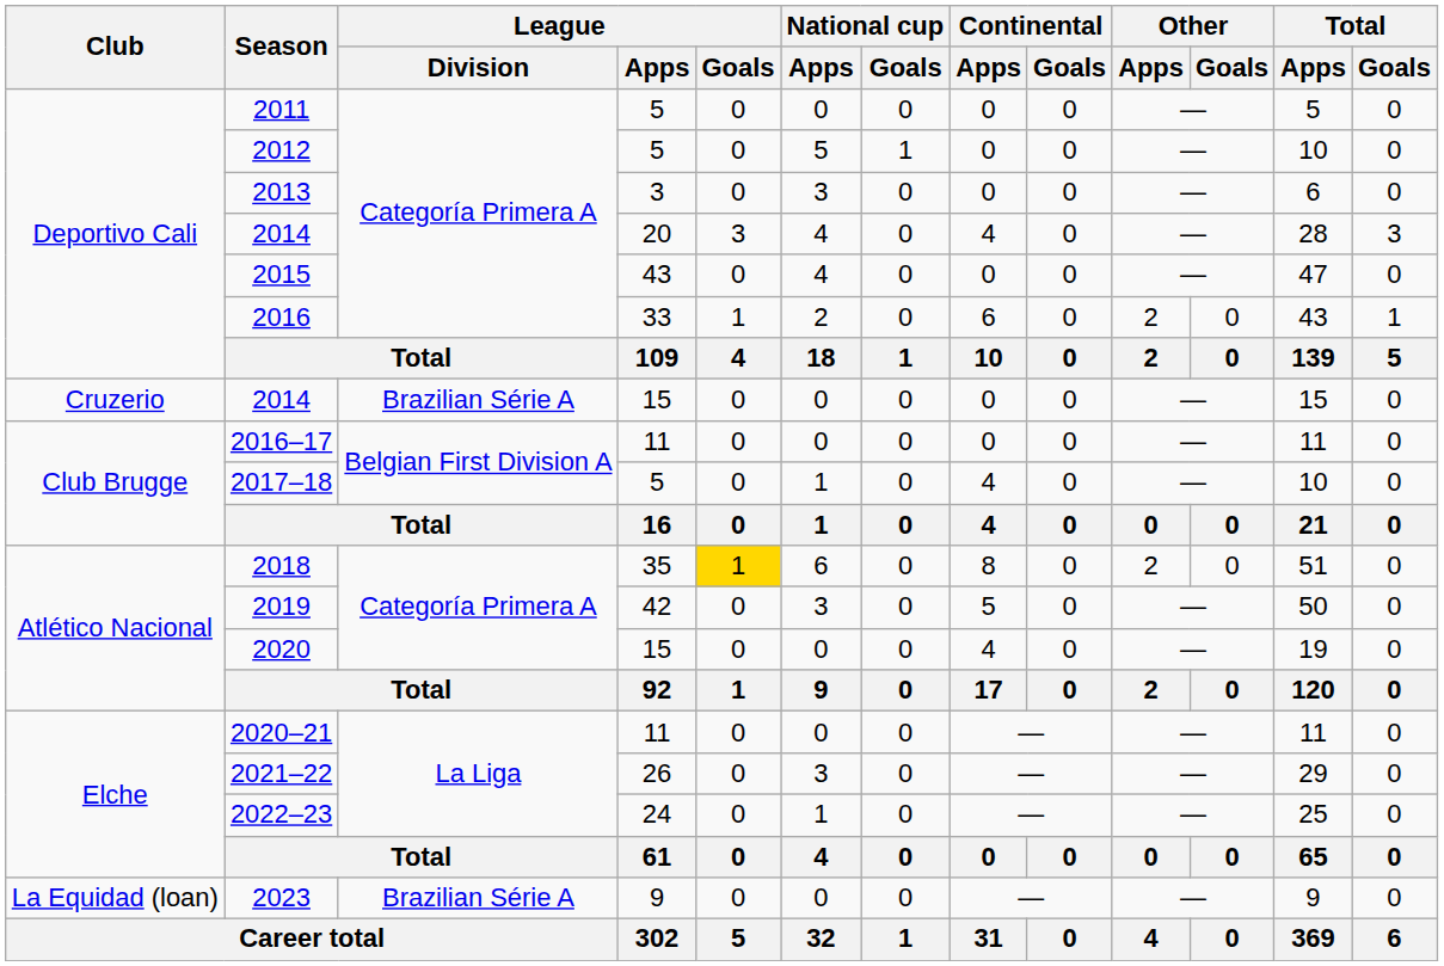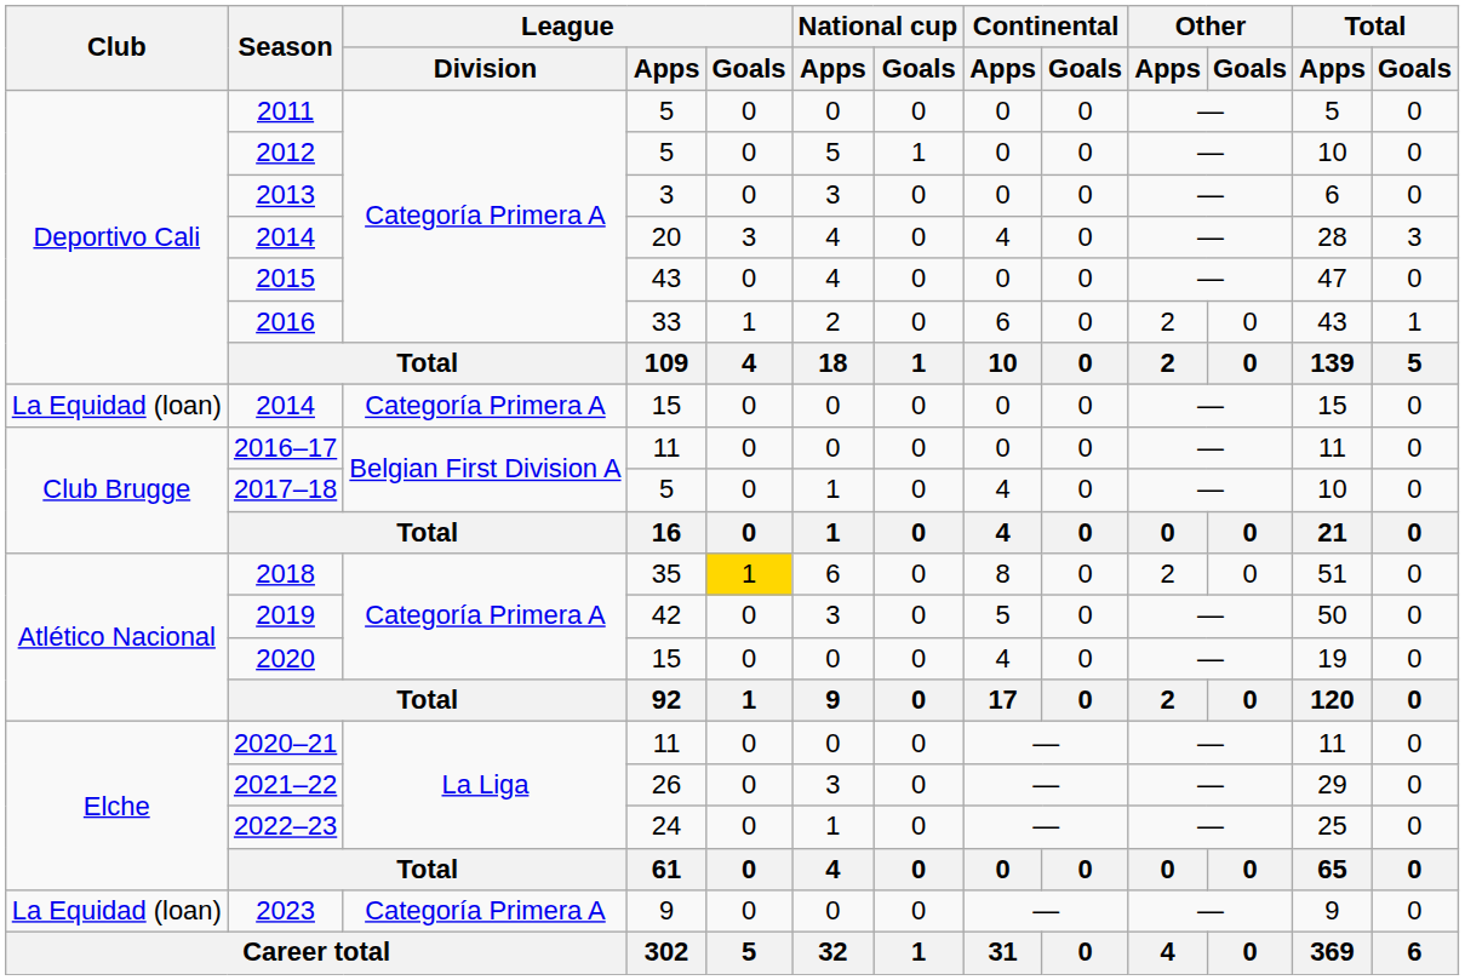2014 / 15 | Club: Cruzerio -> La Equidad (loan)
2014 / 15 | League / Division: Brazilian Série A -> Categoría Primera A
2023 | League / Division: Brazilian Série A -> Categoría Primera A
